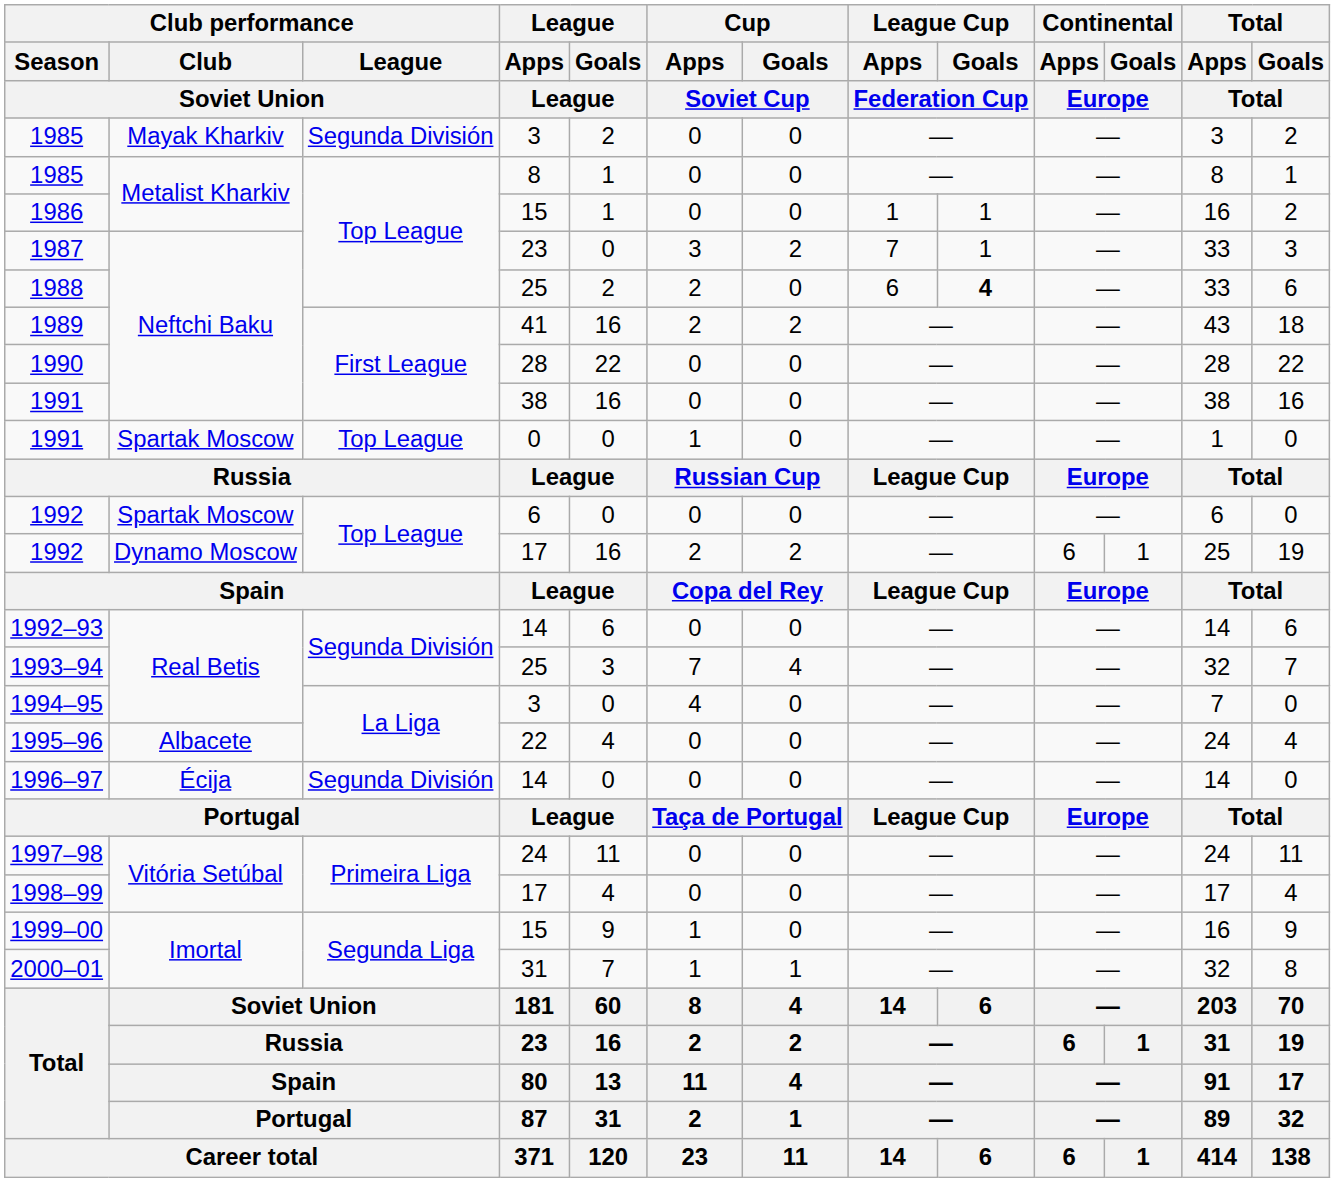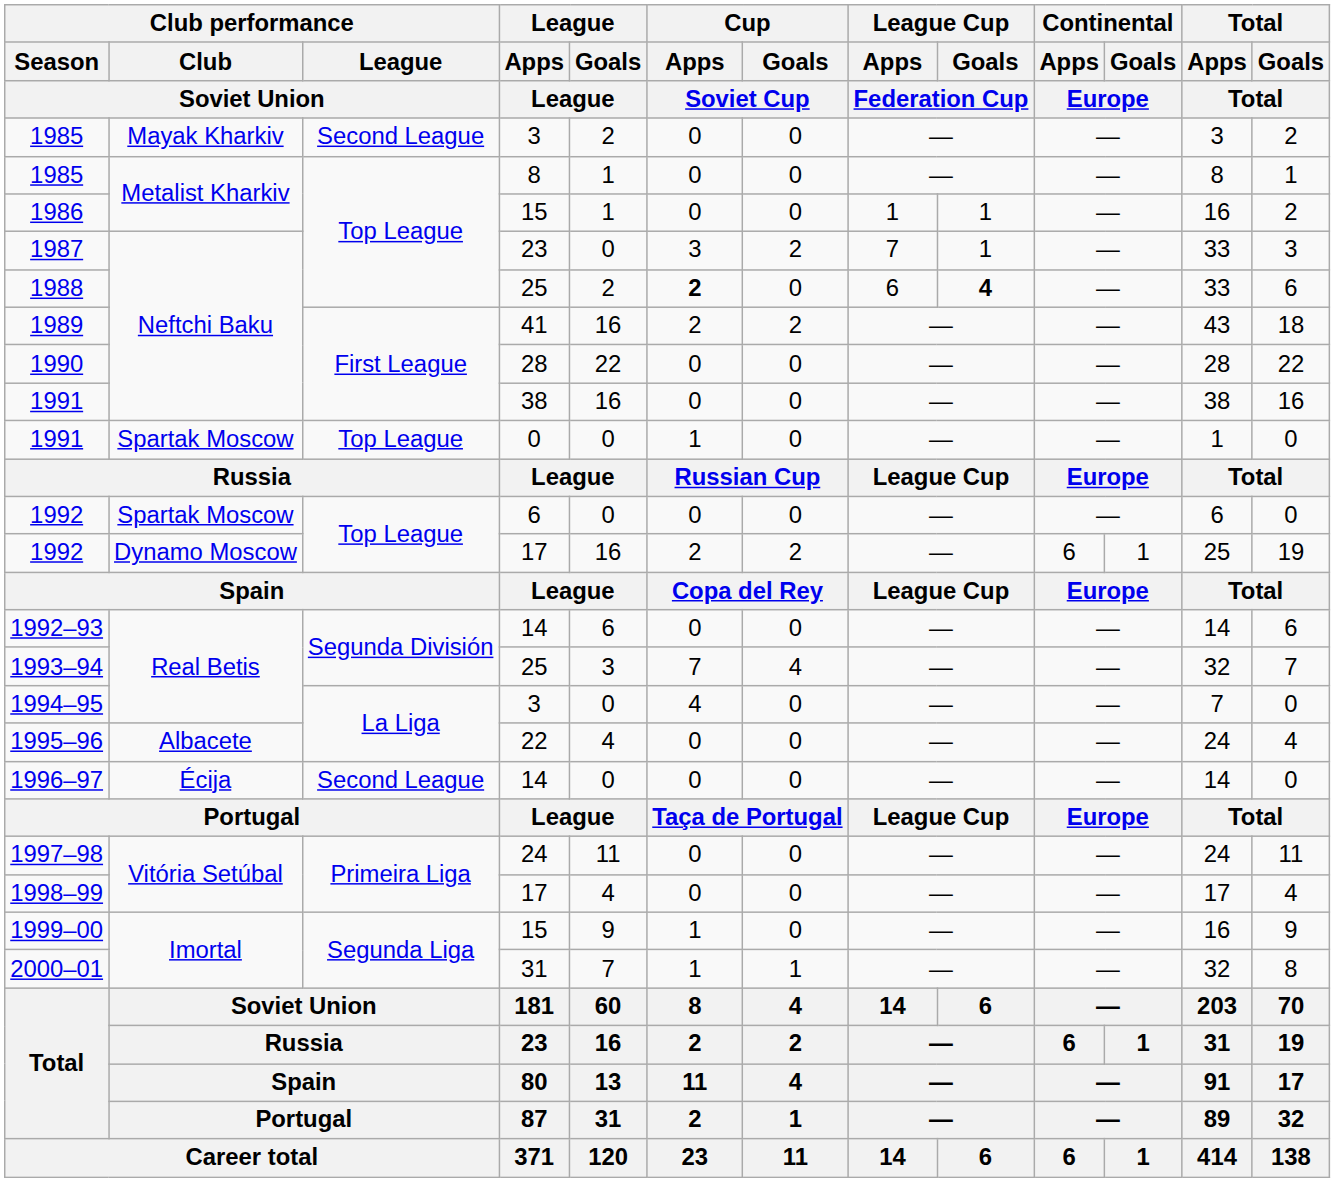1985 / 3 | Club performance / League / Soviet Union: Segunda División -> Second League
1988 | Cup / Apps / Soviet Cup: normal -> bold
1996–97 | Club performance / League / Soviet Union: Segunda División -> Second League
